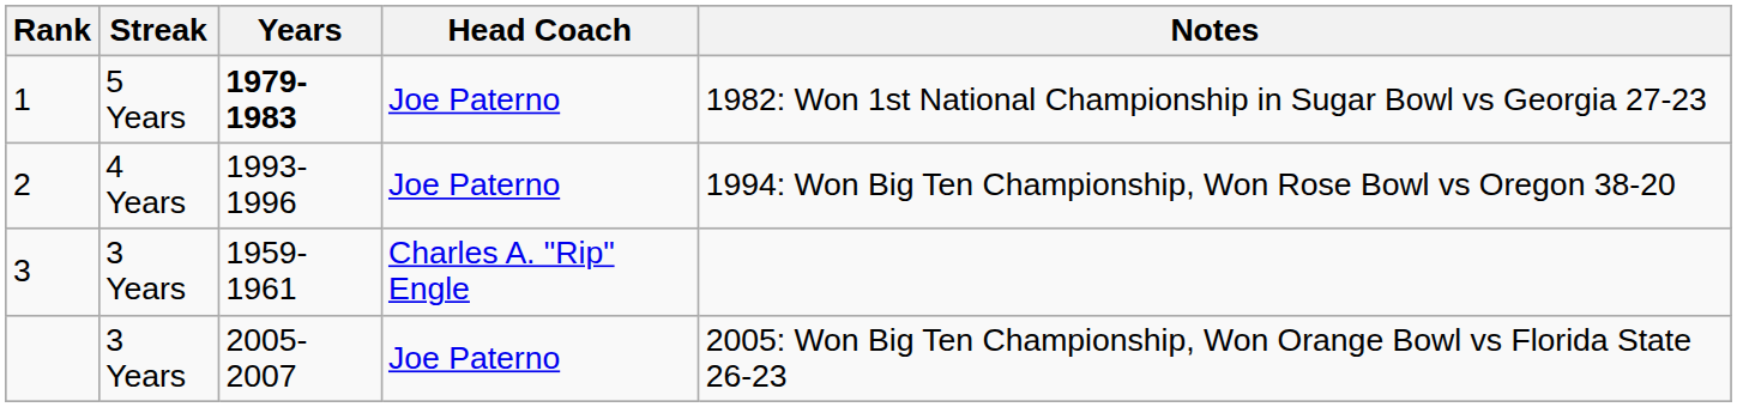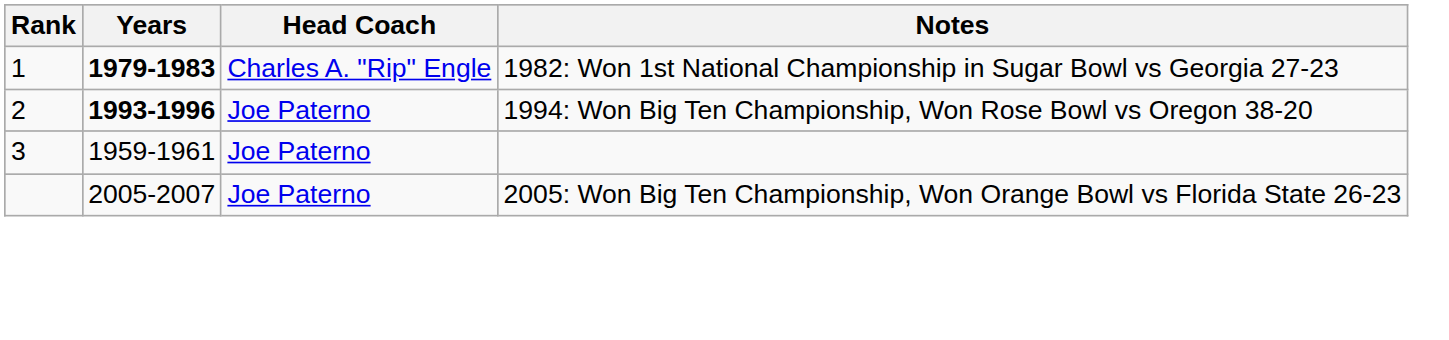- column: Streak | 5 Years | 4 Years | 3 Years | 3 Years
1 | Head Coach: Joe Paterno -> Charles A. "Rip" Engle
2 | Years: normal -> bold
3 | Head Coach: Charles A. "Rip" Engle -> Joe Paterno
